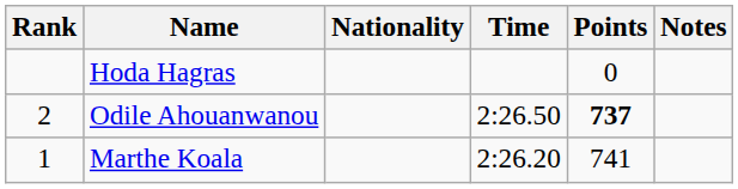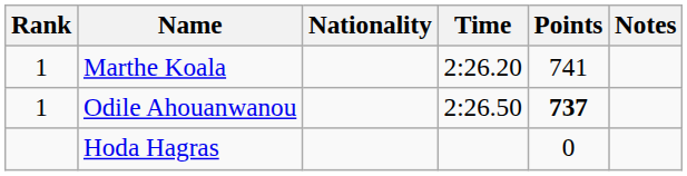rows swapped: Marthe Koala <-> Hoda Hagras
Odile Ahouanwanou | Rank: 2 -> 1
